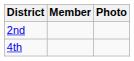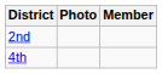columns swapped: Member <-> Photo
